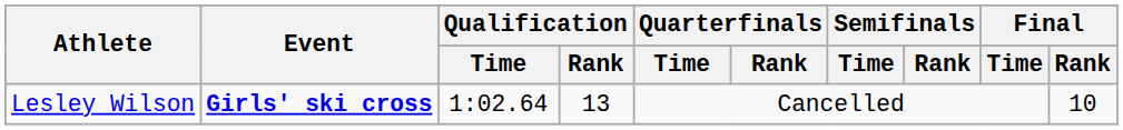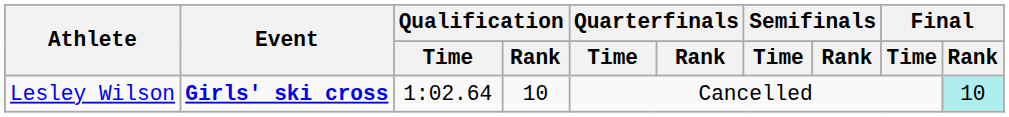Lesley Wilson | Qualification / Rank: 13 -> 10
Lesley Wilson | Final / Rank: no background -> paleturquoise background
